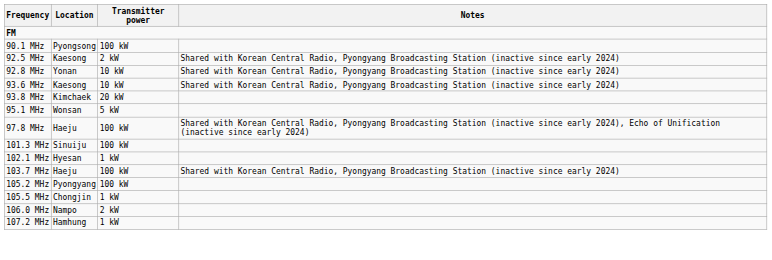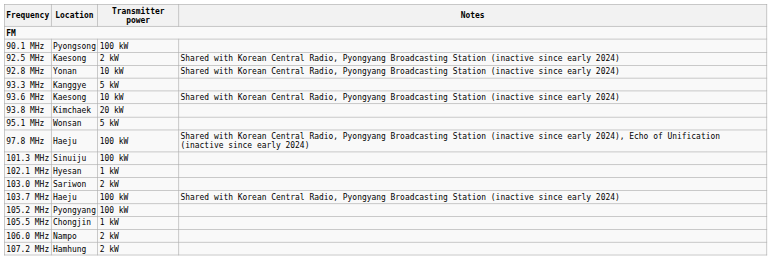+ row: 93.3 MHz | Kanggye | 5 kW
+ row: 103.0 MHz | Sariwon | 2 kW
107.2 MHz | Transmitter power: 1 kW -> 2 kW
